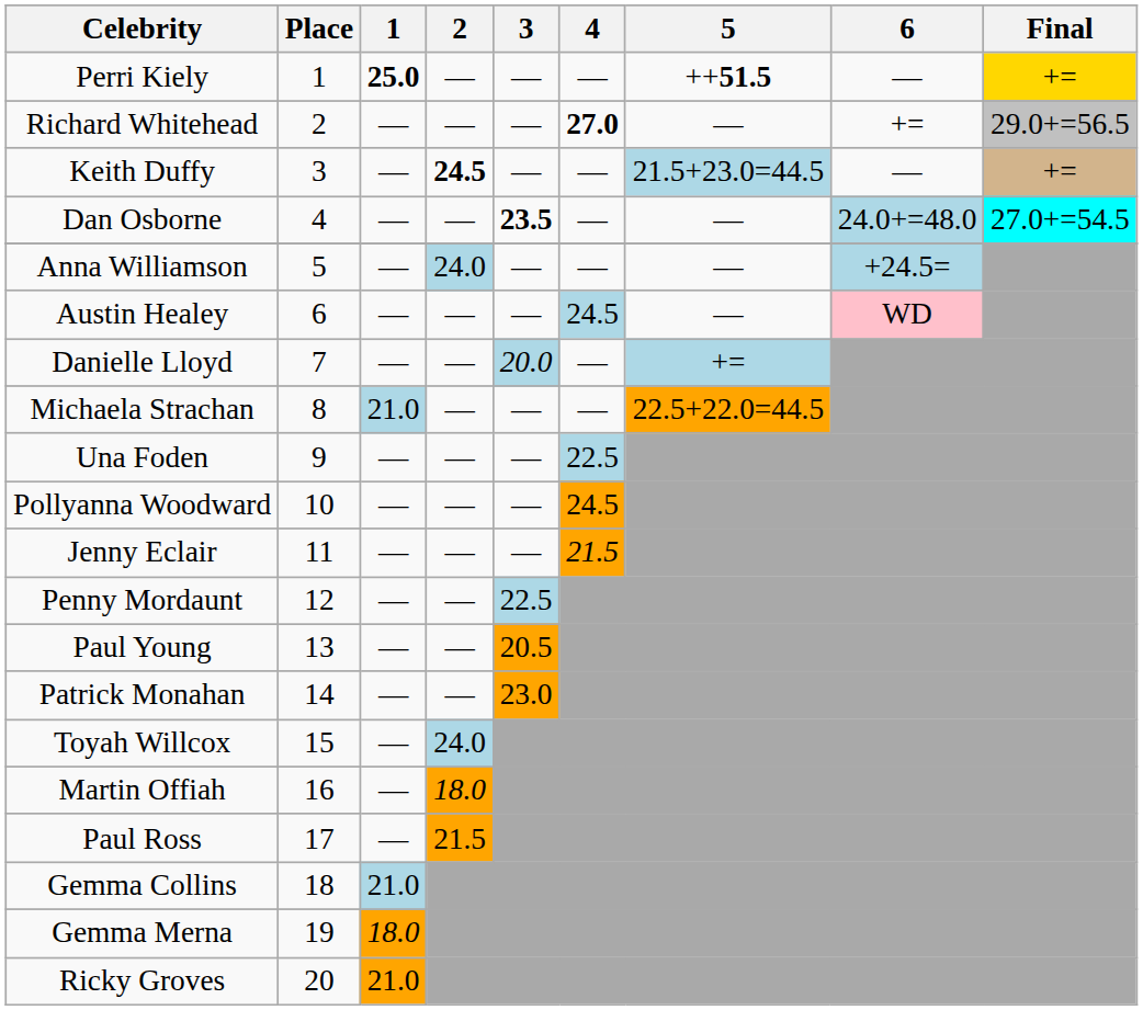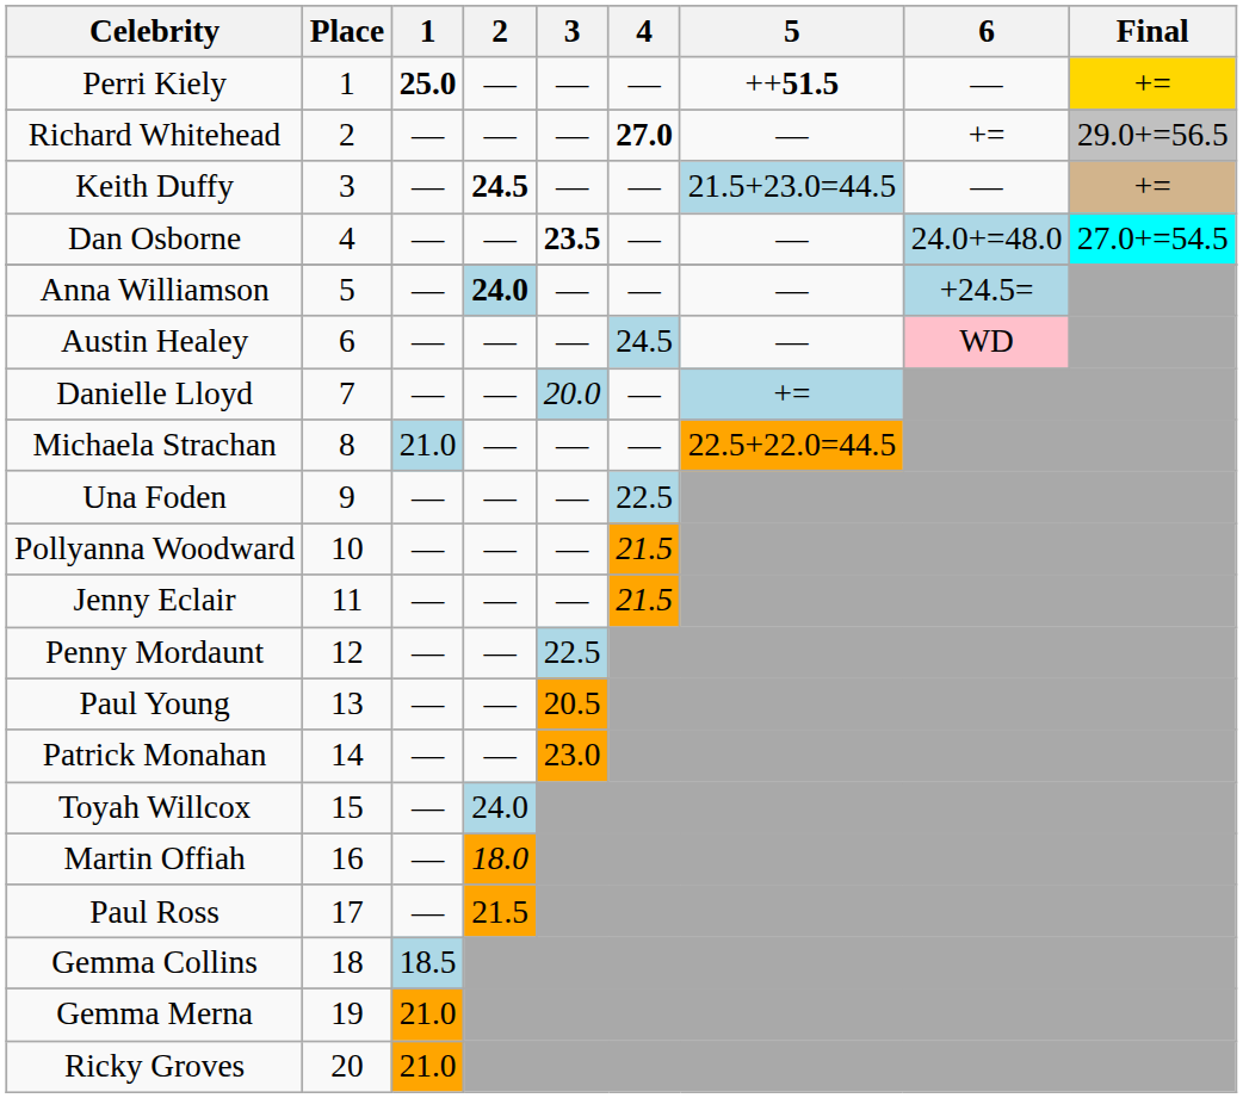Anna Williamson | 2: normal -> bold
Pollyanna Woodward | 4: 24.5 -> 21.5
Gemma Collins | 1: 21.0 -> 18.5
Gemma Merna | 1: 18.0 -> 21.0
